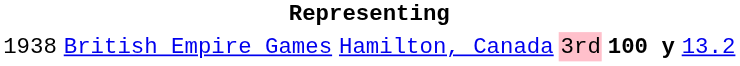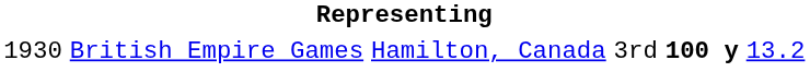British Empire Games | column 1: 1938 -> 1930
British Empire Games | column 4: pink background -> no background
